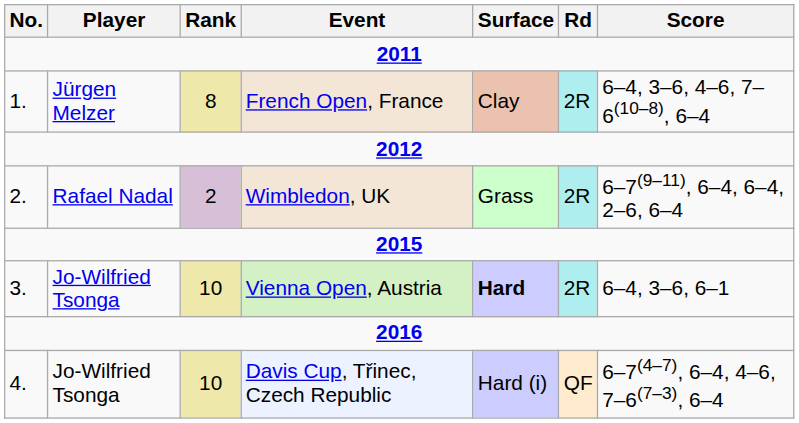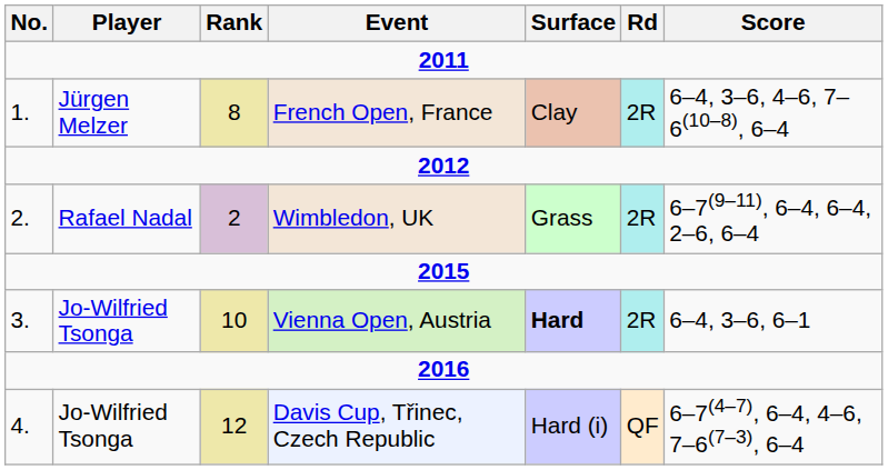Davis Cup, Třinec, Czech Republic | Rank: 10 -> 12
